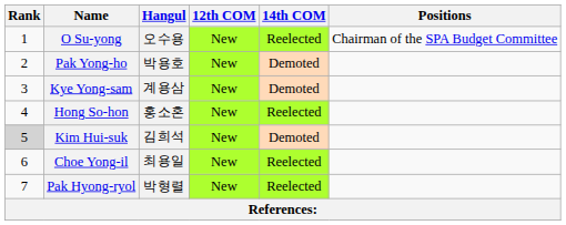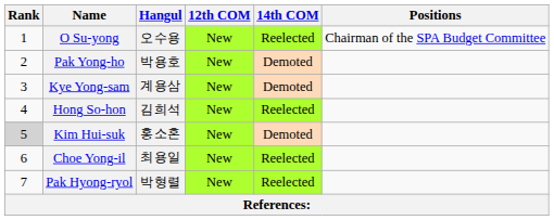Hong So-hon | Hangul: 홍소혼 -> 김희석
Kim Hui-suk | Hangul: 김희석 -> 홍소혼
